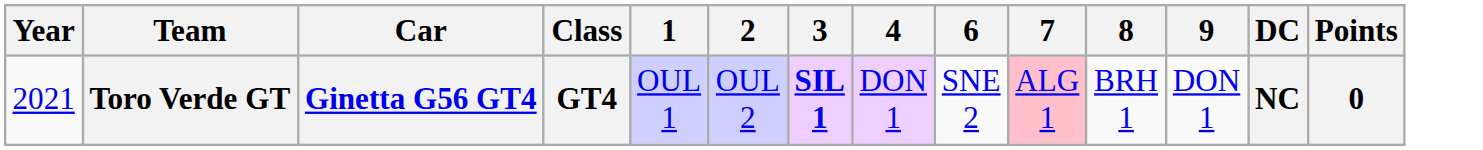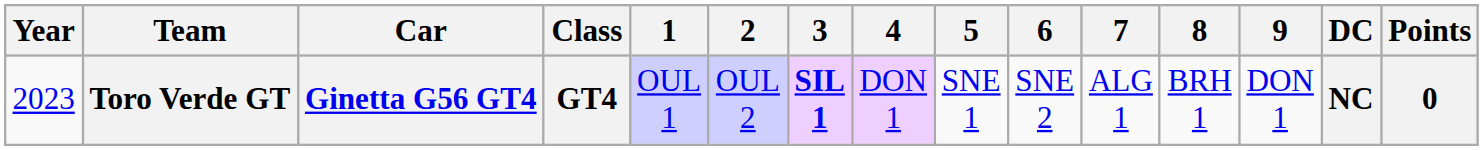+ column: 5 | SNE 1
Toro Verde GT | Year: 2021 -> 2023
Toro Verde GT | 7: pink background -> no background
